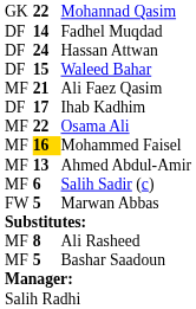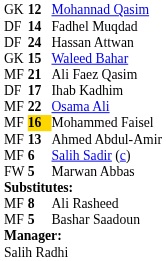Mohannad Qasim | column 2: 22 -> 12
Waleed Bahar | column 1: DF -> GK
